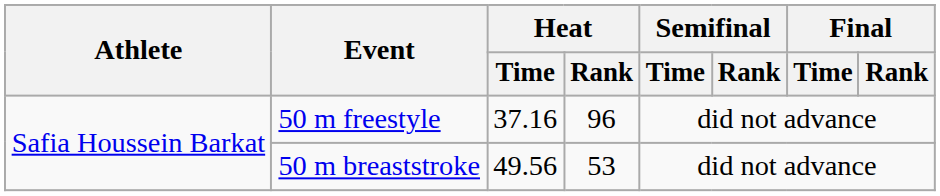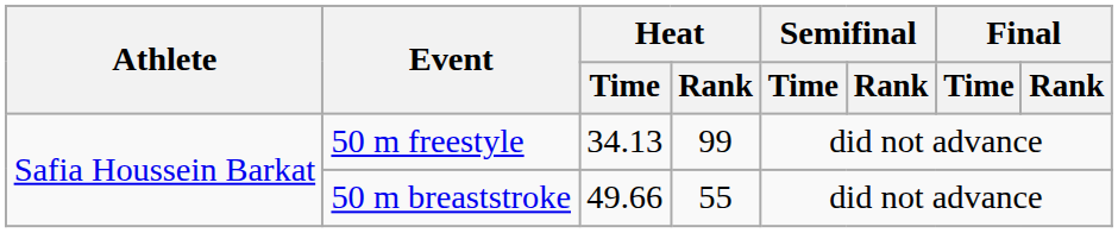50 m freestyle | Heat / Time: 37.16 -> 34.13
50 m freestyle | Heat / Rank: 96 -> 99
50 m breaststroke | Heat / Time: 49.56 -> 49.66
50 m breaststroke | Heat / Rank: 53 -> 55
